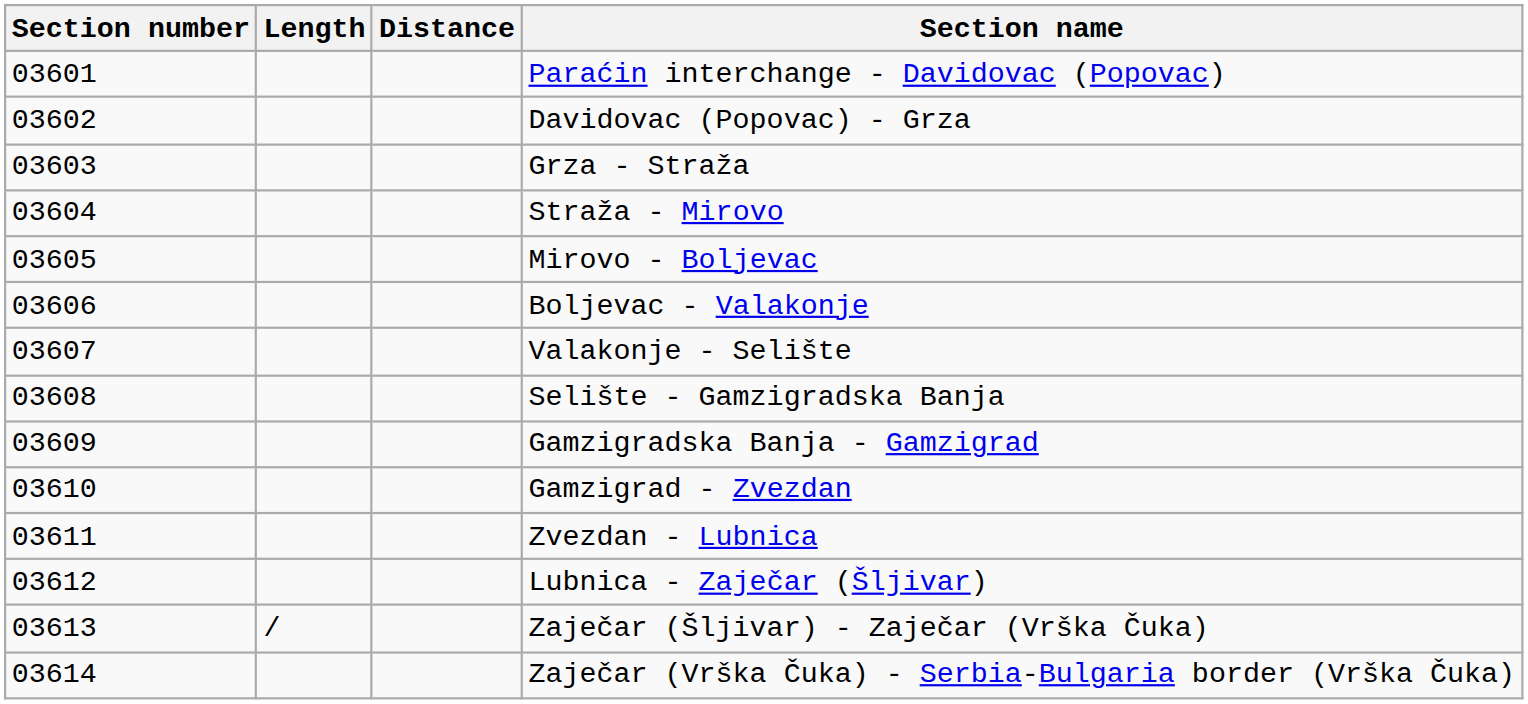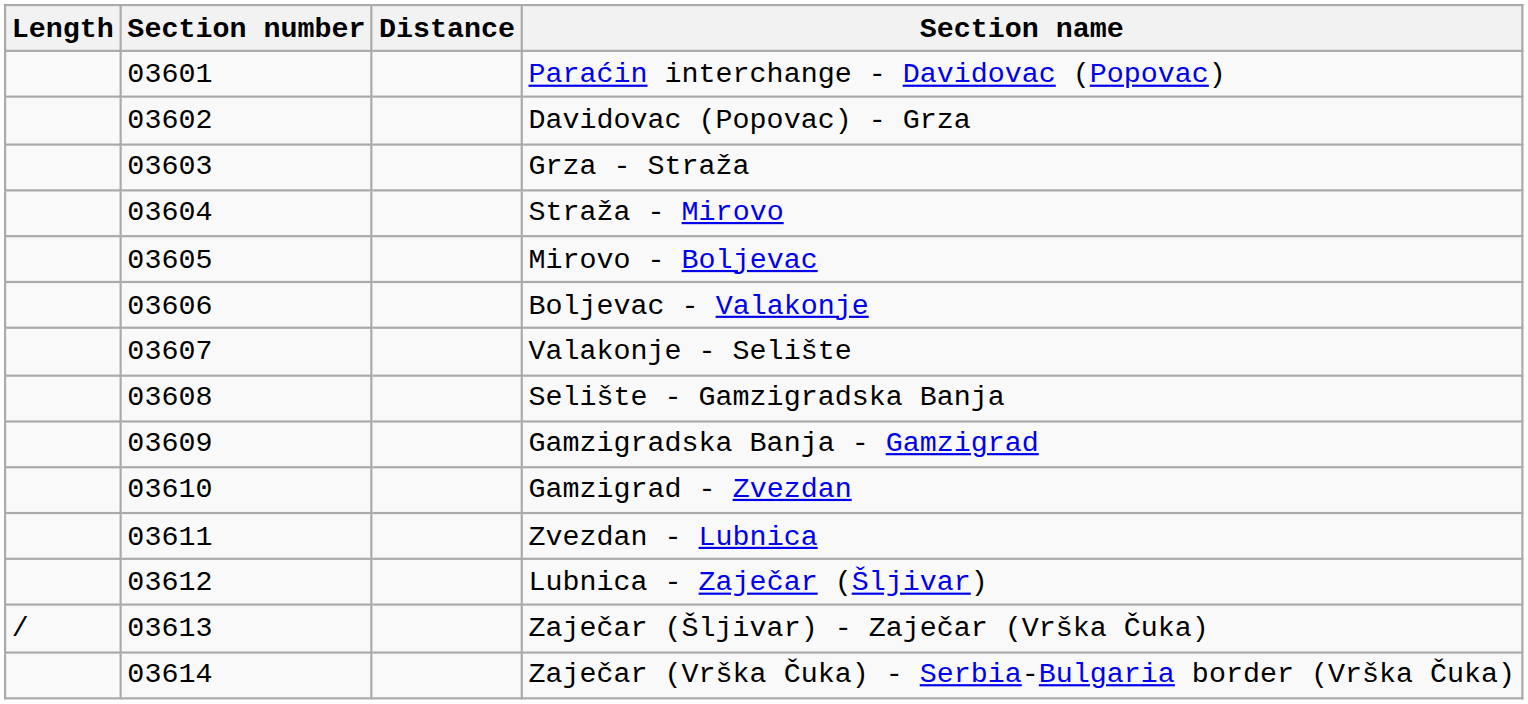columns swapped: Section number <-> Length
